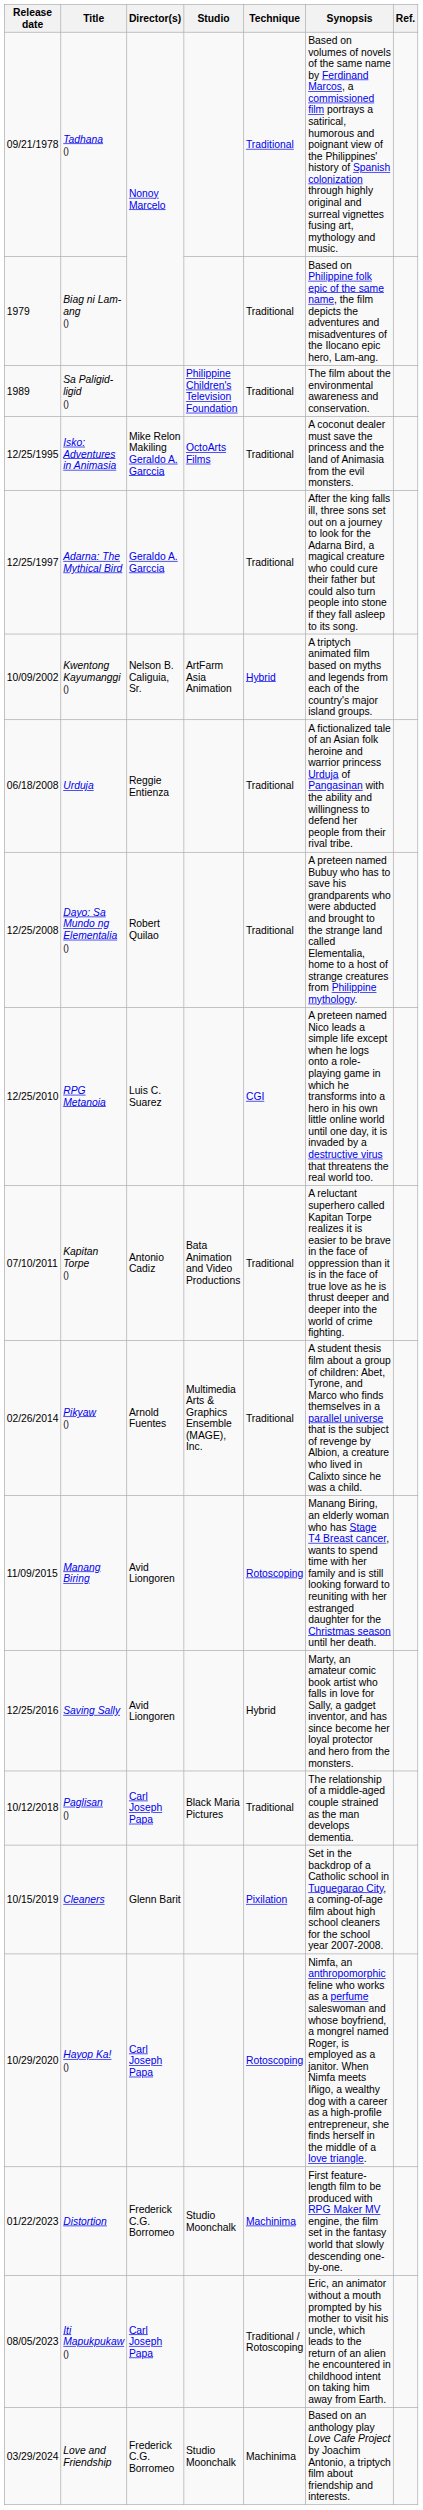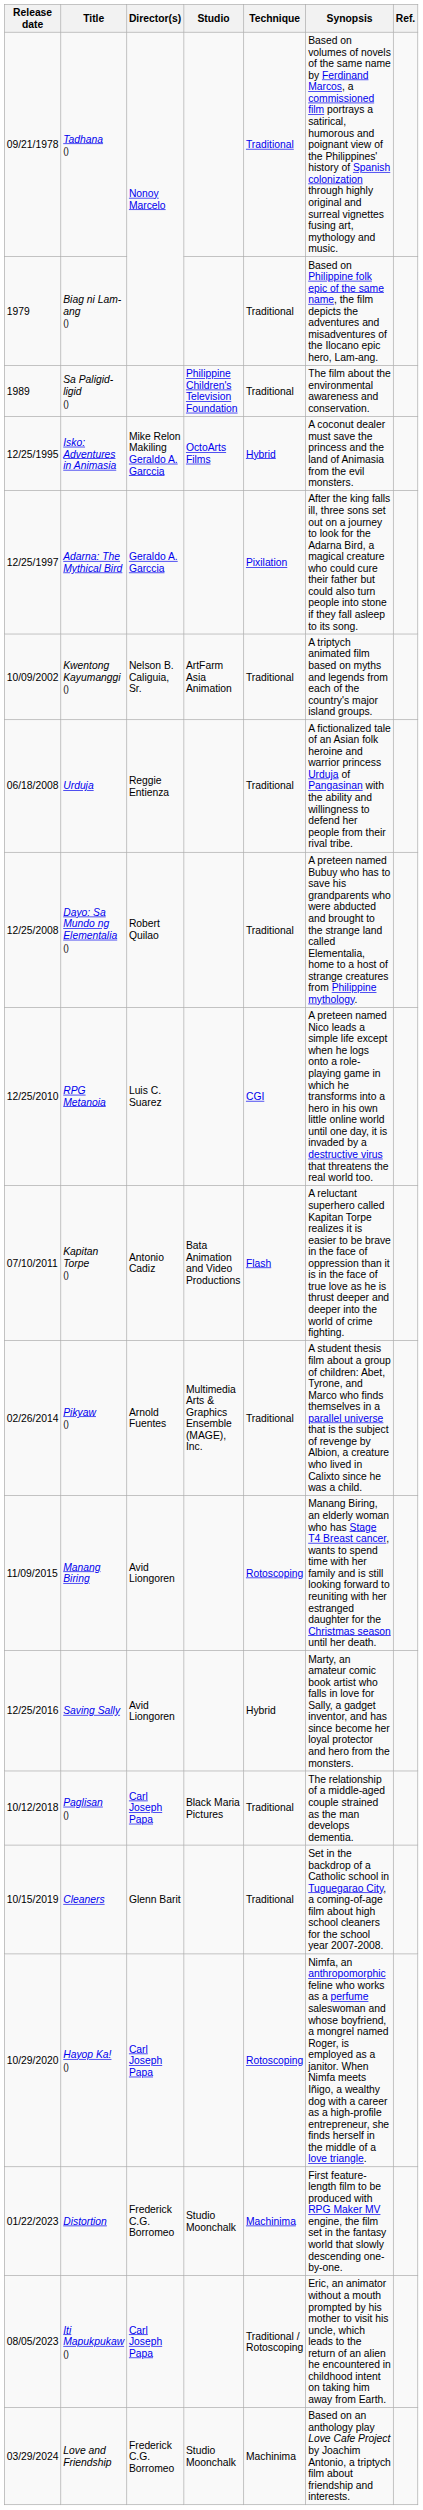Isko: Adventures in Animasia | Technique: Traditional -> Hybrid
Adarna: The Mythical Bird | Technique: Traditional -> Pixilation
Kwentong Kayumanggi () | Technique: Hybrid -> Traditional
Kapitan Torpe () | Technique: Traditional -> Flash
Cleaners | Technique: Pixilation -> Traditional
